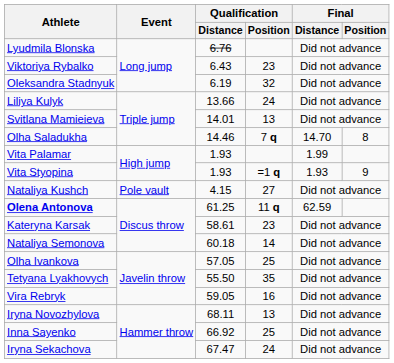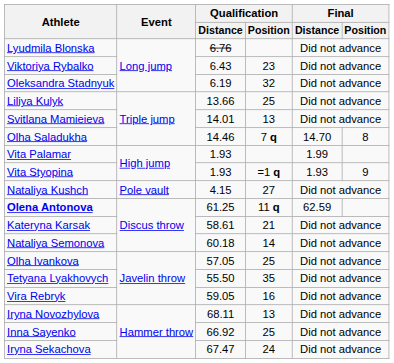Liliya Kulyk | Qualification / Position: 24 -> 25
Kateryna Karsak | Qualification / Position: 23 -> 21
